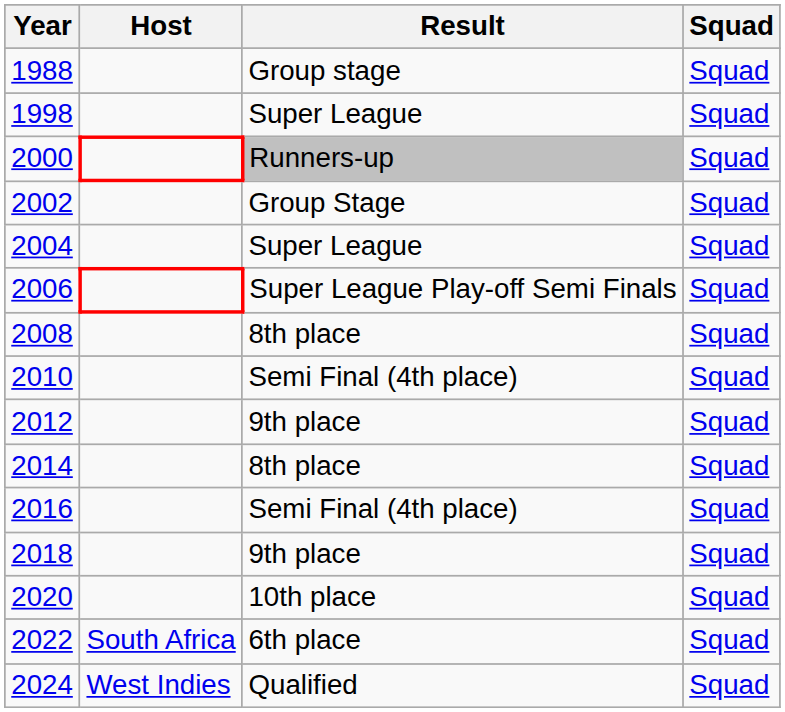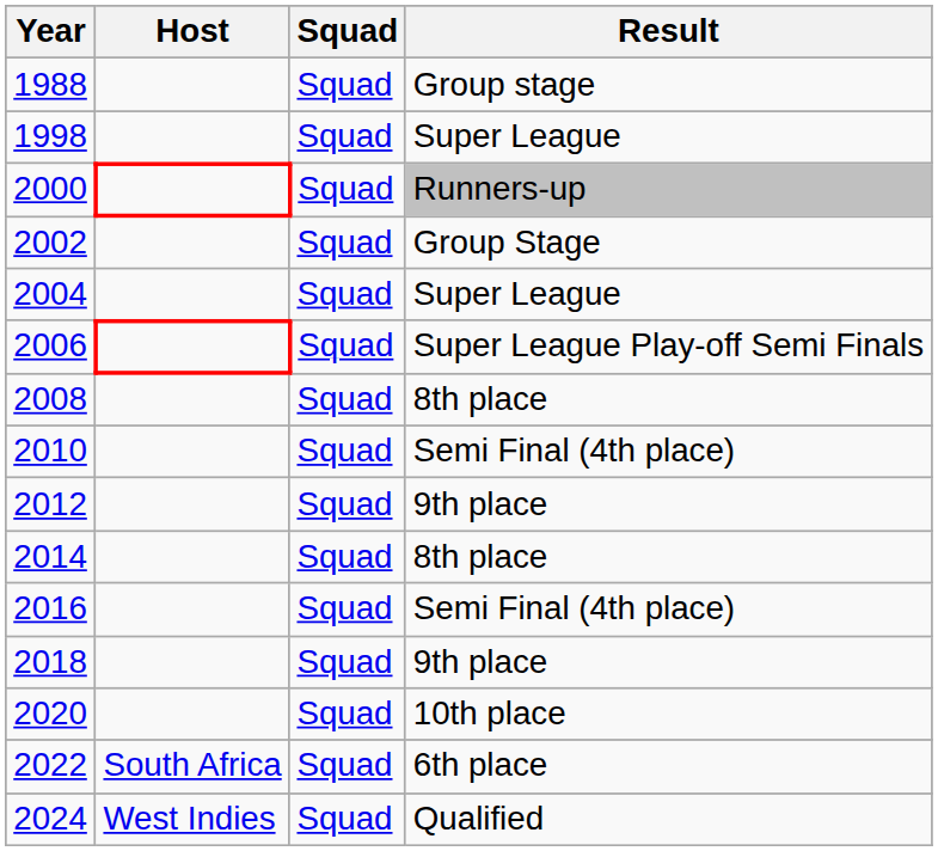columns swapped: Squad <-> Result
